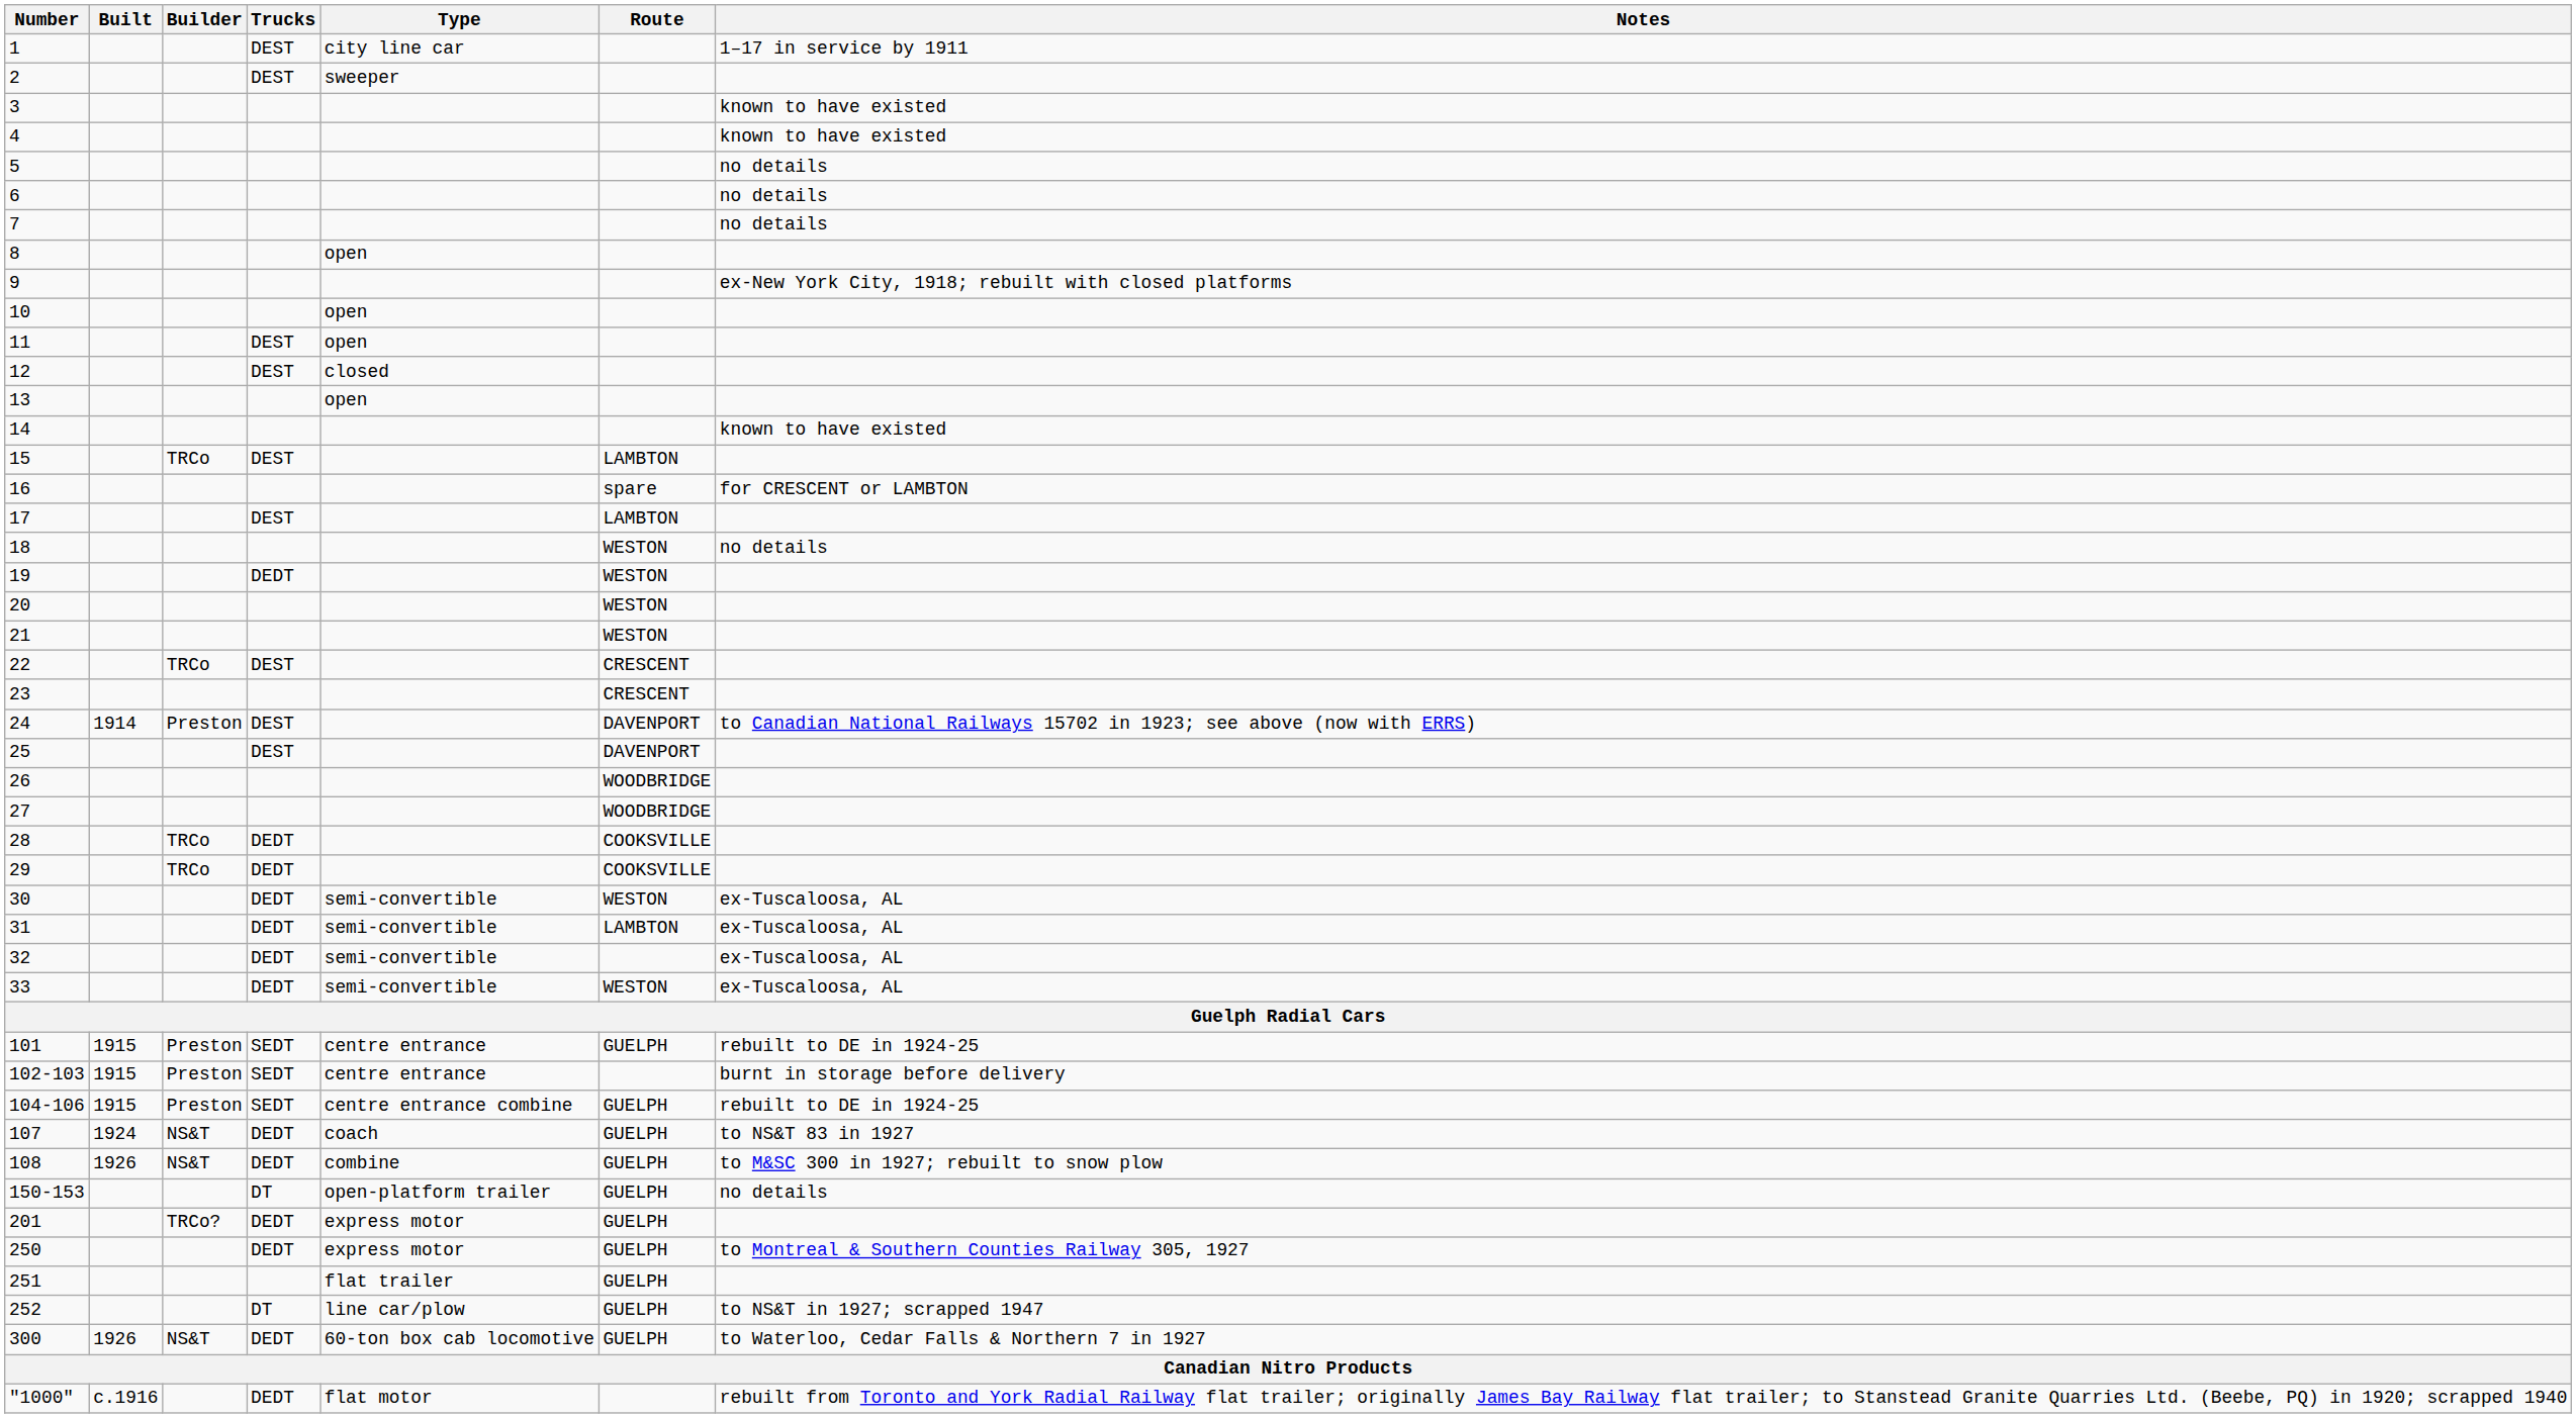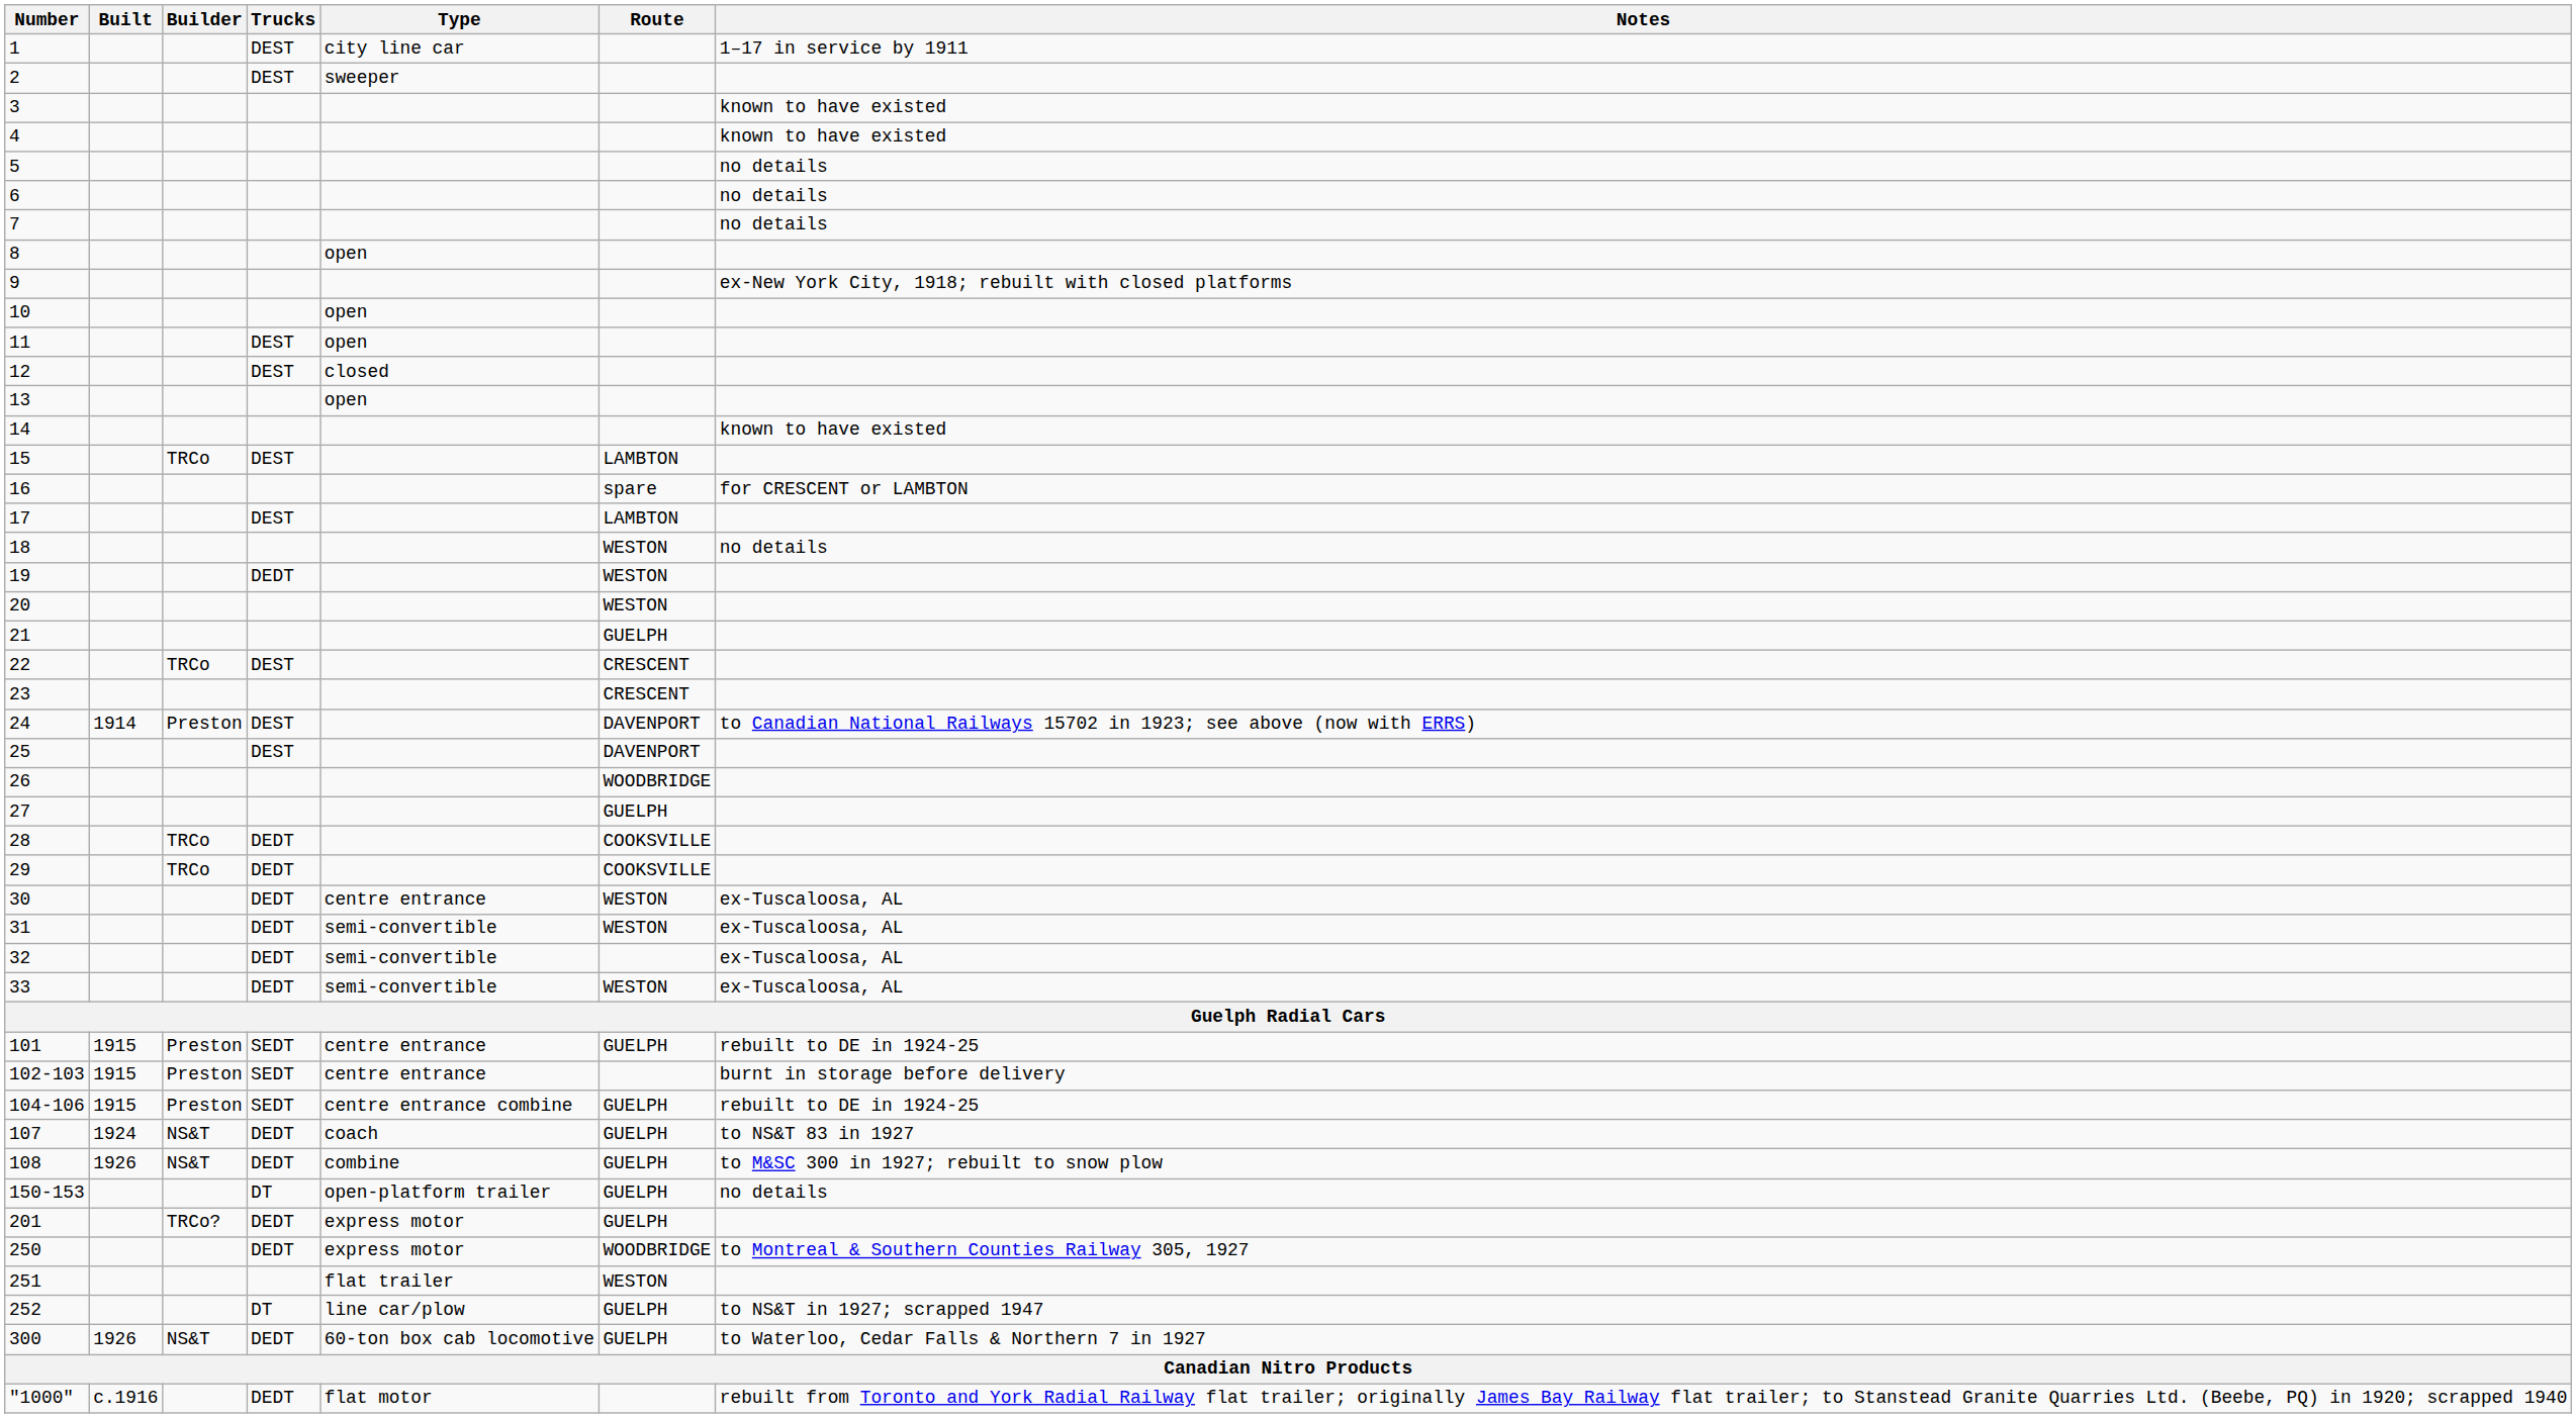21 | Route: WESTON -> GUELPH
27 | Route: WOODBRIDGE -> GUELPH
30 | Type: semi-convertible -> centre entrance
31 | Route: LAMBTON -> WESTON
250 | Route: GUELPH -> WOODBRIDGE
251 | Route: GUELPH -> WESTON
